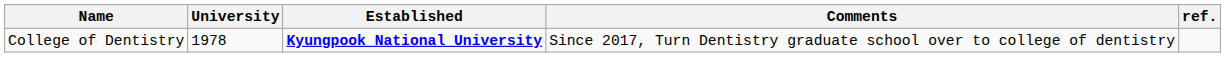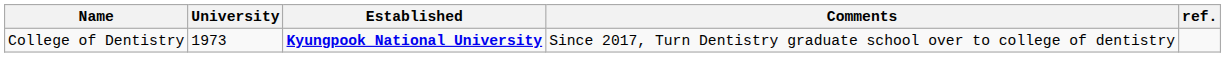College of Dentistry | University: 1978 -> 1973
